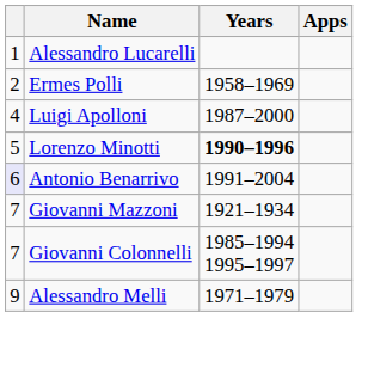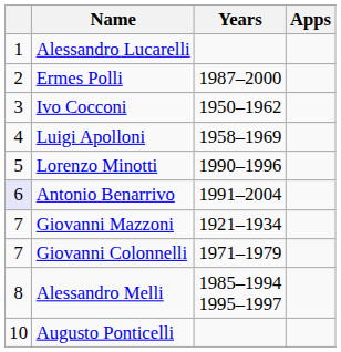Ermes Polli | Years: 1958–1969 -> 1987–2000
+ row: 3 | Ivo Cocconi | 1950–1962
Luigi Apolloni | Years: 1987–2000 -> 1958–1969
Lorenzo Minotti | Years: bold -> normal
Giovanni Colonnelli | Years: 1985–1994 1995–1997 -> 1971–1979
Alessandro Melli | column 1: 9 -> 8
Alessandro Melli | Years: 1971–1979 -> 1985–1994 1995–1997
+ row: 10 | Augusto Ponticelli
